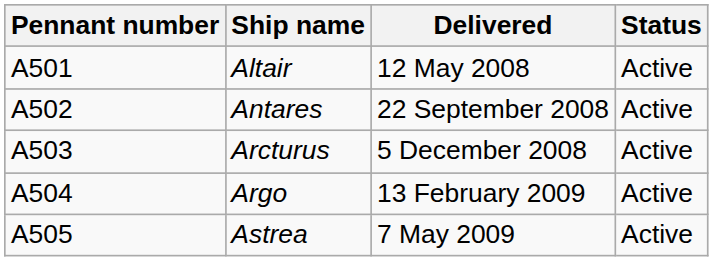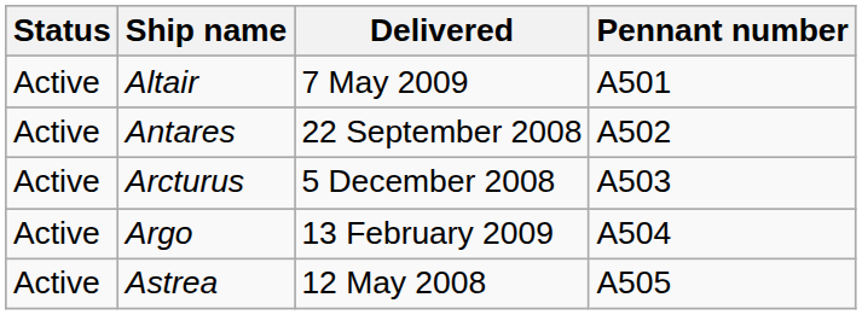columns swapped: Pennant number <-> Status
Altair | Delivered: 12 May 2008 -> 7 May 2009
Astrea | Delivered: 7 May 2009 -> 12 May 2008
